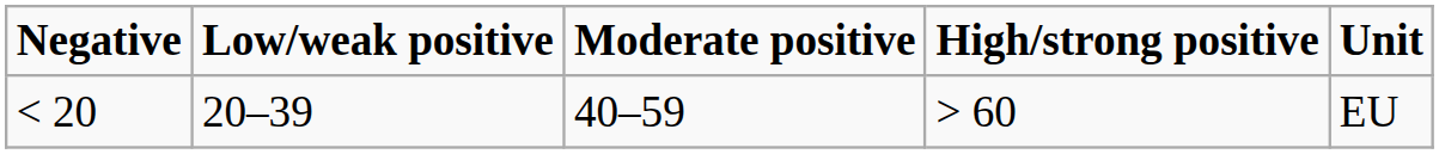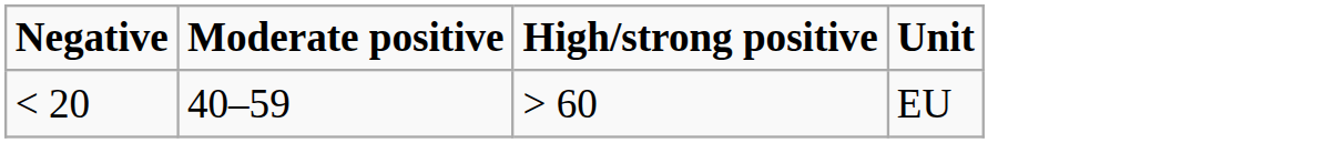- column: Low/weak positive | 20–39
